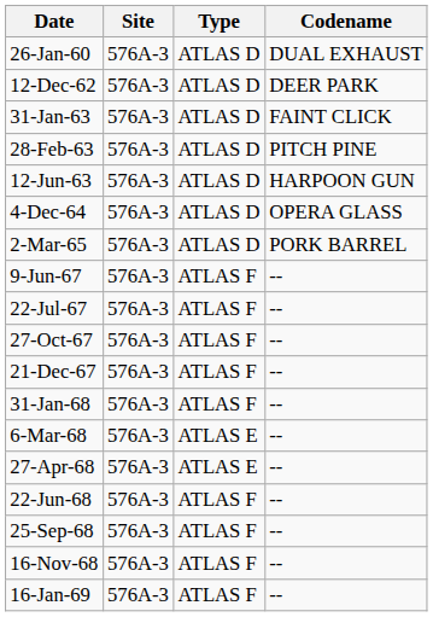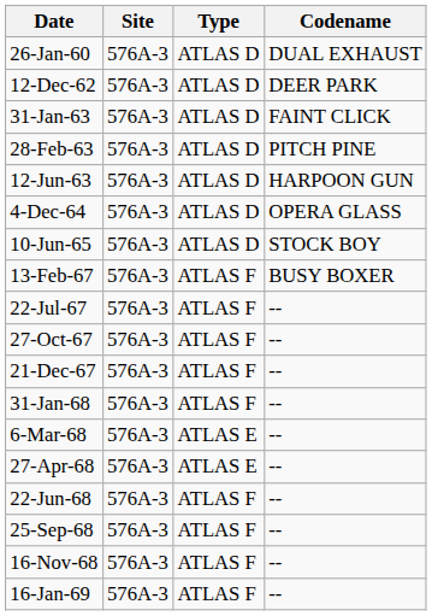- row: 2-Mar-65 | 576A-3 | ATLAS D | PORK BARREL
+ row: 10-Jun-65 | 576A-3 | ATLAS D | STOCK BOY
+ row: 13-Feb-67 | 576A-3 | ATLAS F | BUSY BOXER
- row: 9-Jun-67 | 576A-3 | ATLAS F | --
